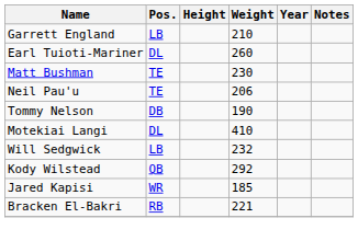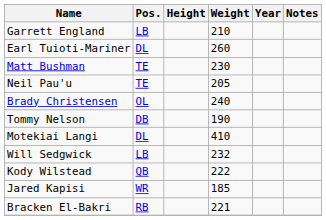Neil Pau'u | Weight: 206 -> 205
+ row: Brady Christensen | OL | 240
Kody Wilstead | Weight: 292 -> 222
